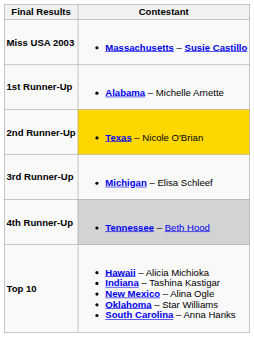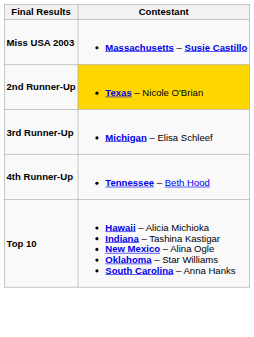- row: 1st Runner-Up | Alabama – Michelle Arnette
4th Runner-Up | Contestant: lightgrey background -> no background
